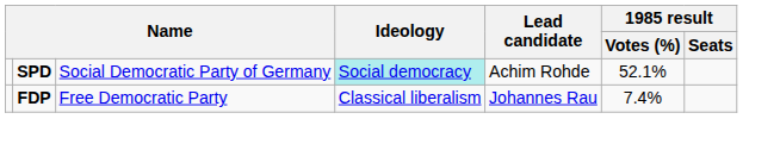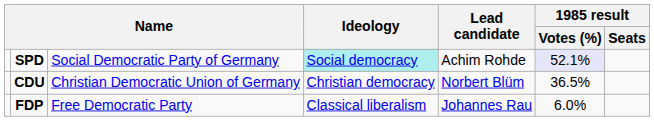SPD | 1985 result / Votes (%): no background -> lavender background
+ row: CDU | Christian Democratic Union of Germany | Christian democracy | Norbert Blüm | 36.5%
FDP | 1985 result / Votes (%): 7.4% -> 6.0%
